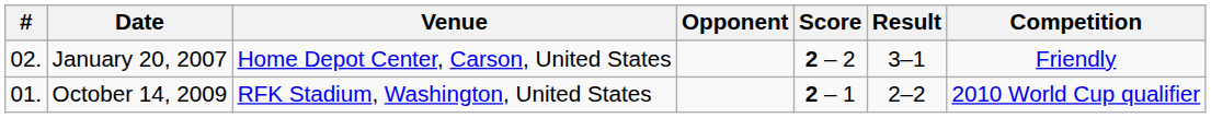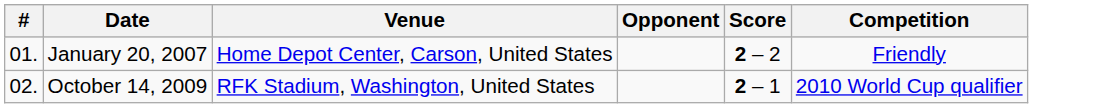- column: Result | 3–1 | 2–2
January 20, 2007 | #: 02. -> 01.
October 14, 2009 | #: 01. -> 02.
